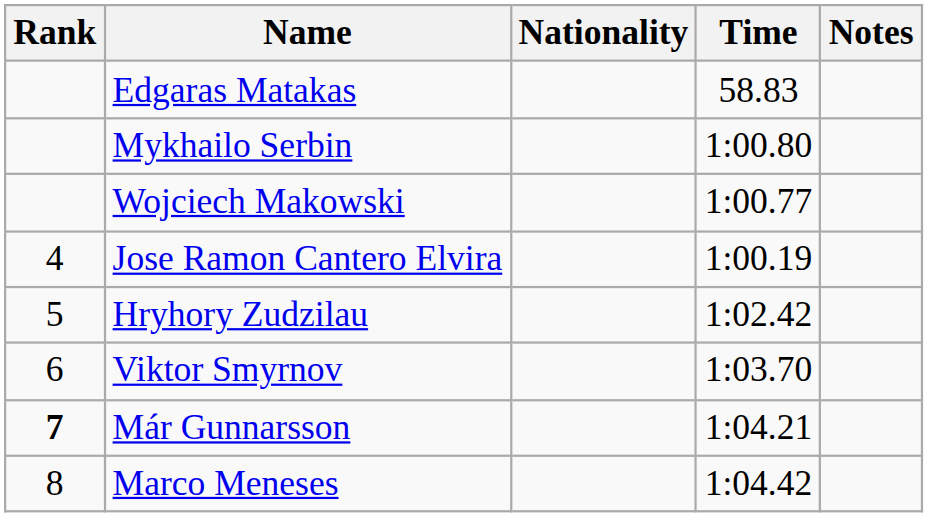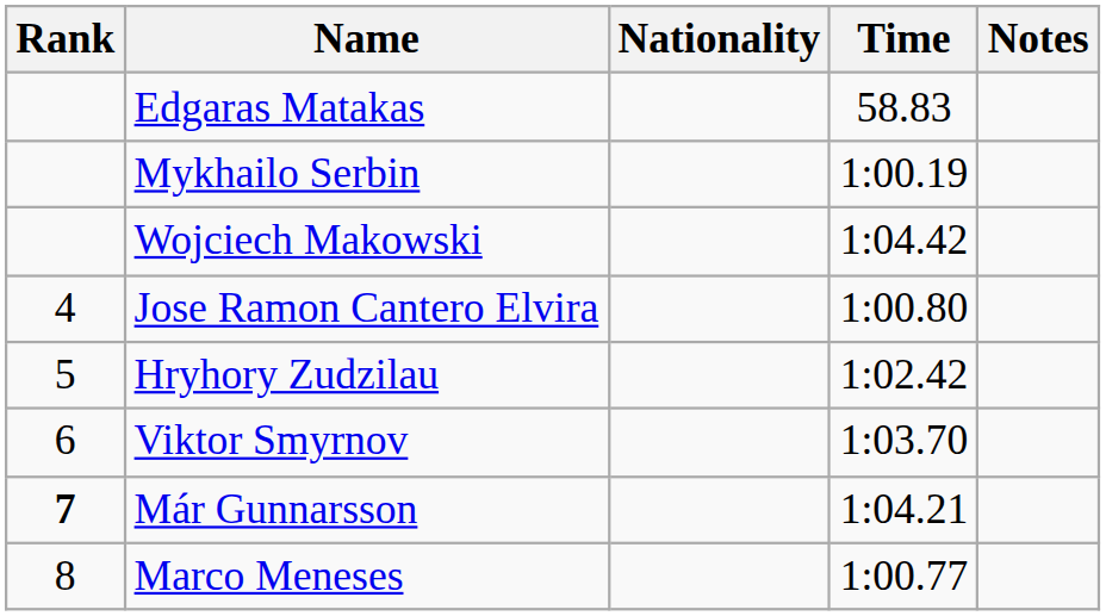Mykhailo Serbin | Time: 1:00.80 -> 1:00.19
Wojciech Makowski | Time: 1:00.77 -> 1:04.42
Jose Ramon Cantero Elvira | Time: 1:00.19 -> 1:00.80
Marco Meneses | Time: 1:04.42 -> 1:00.77
